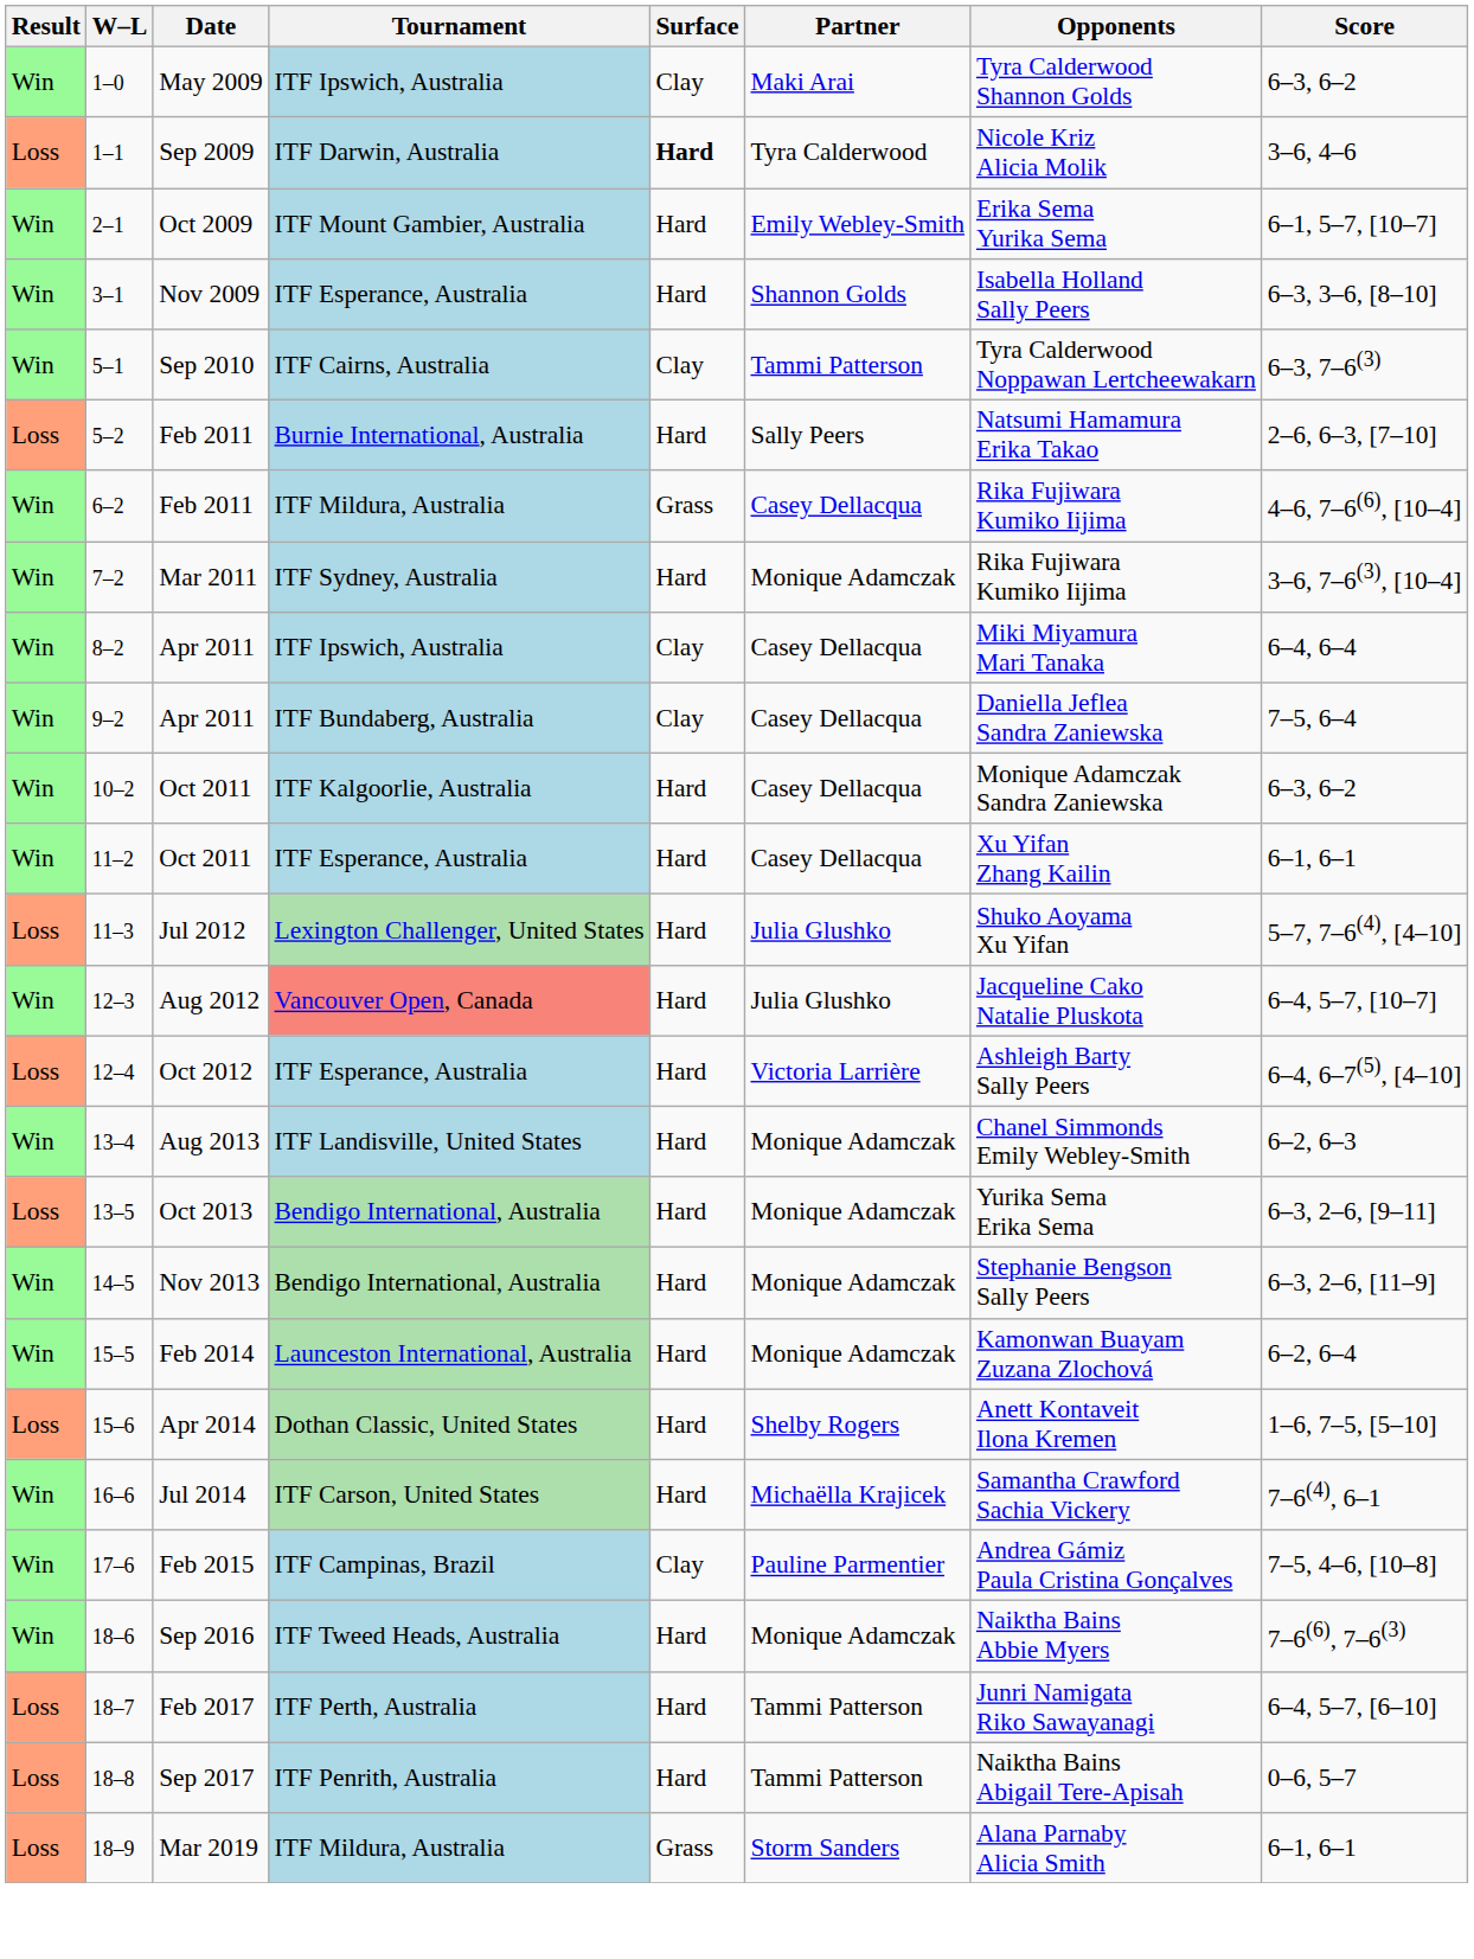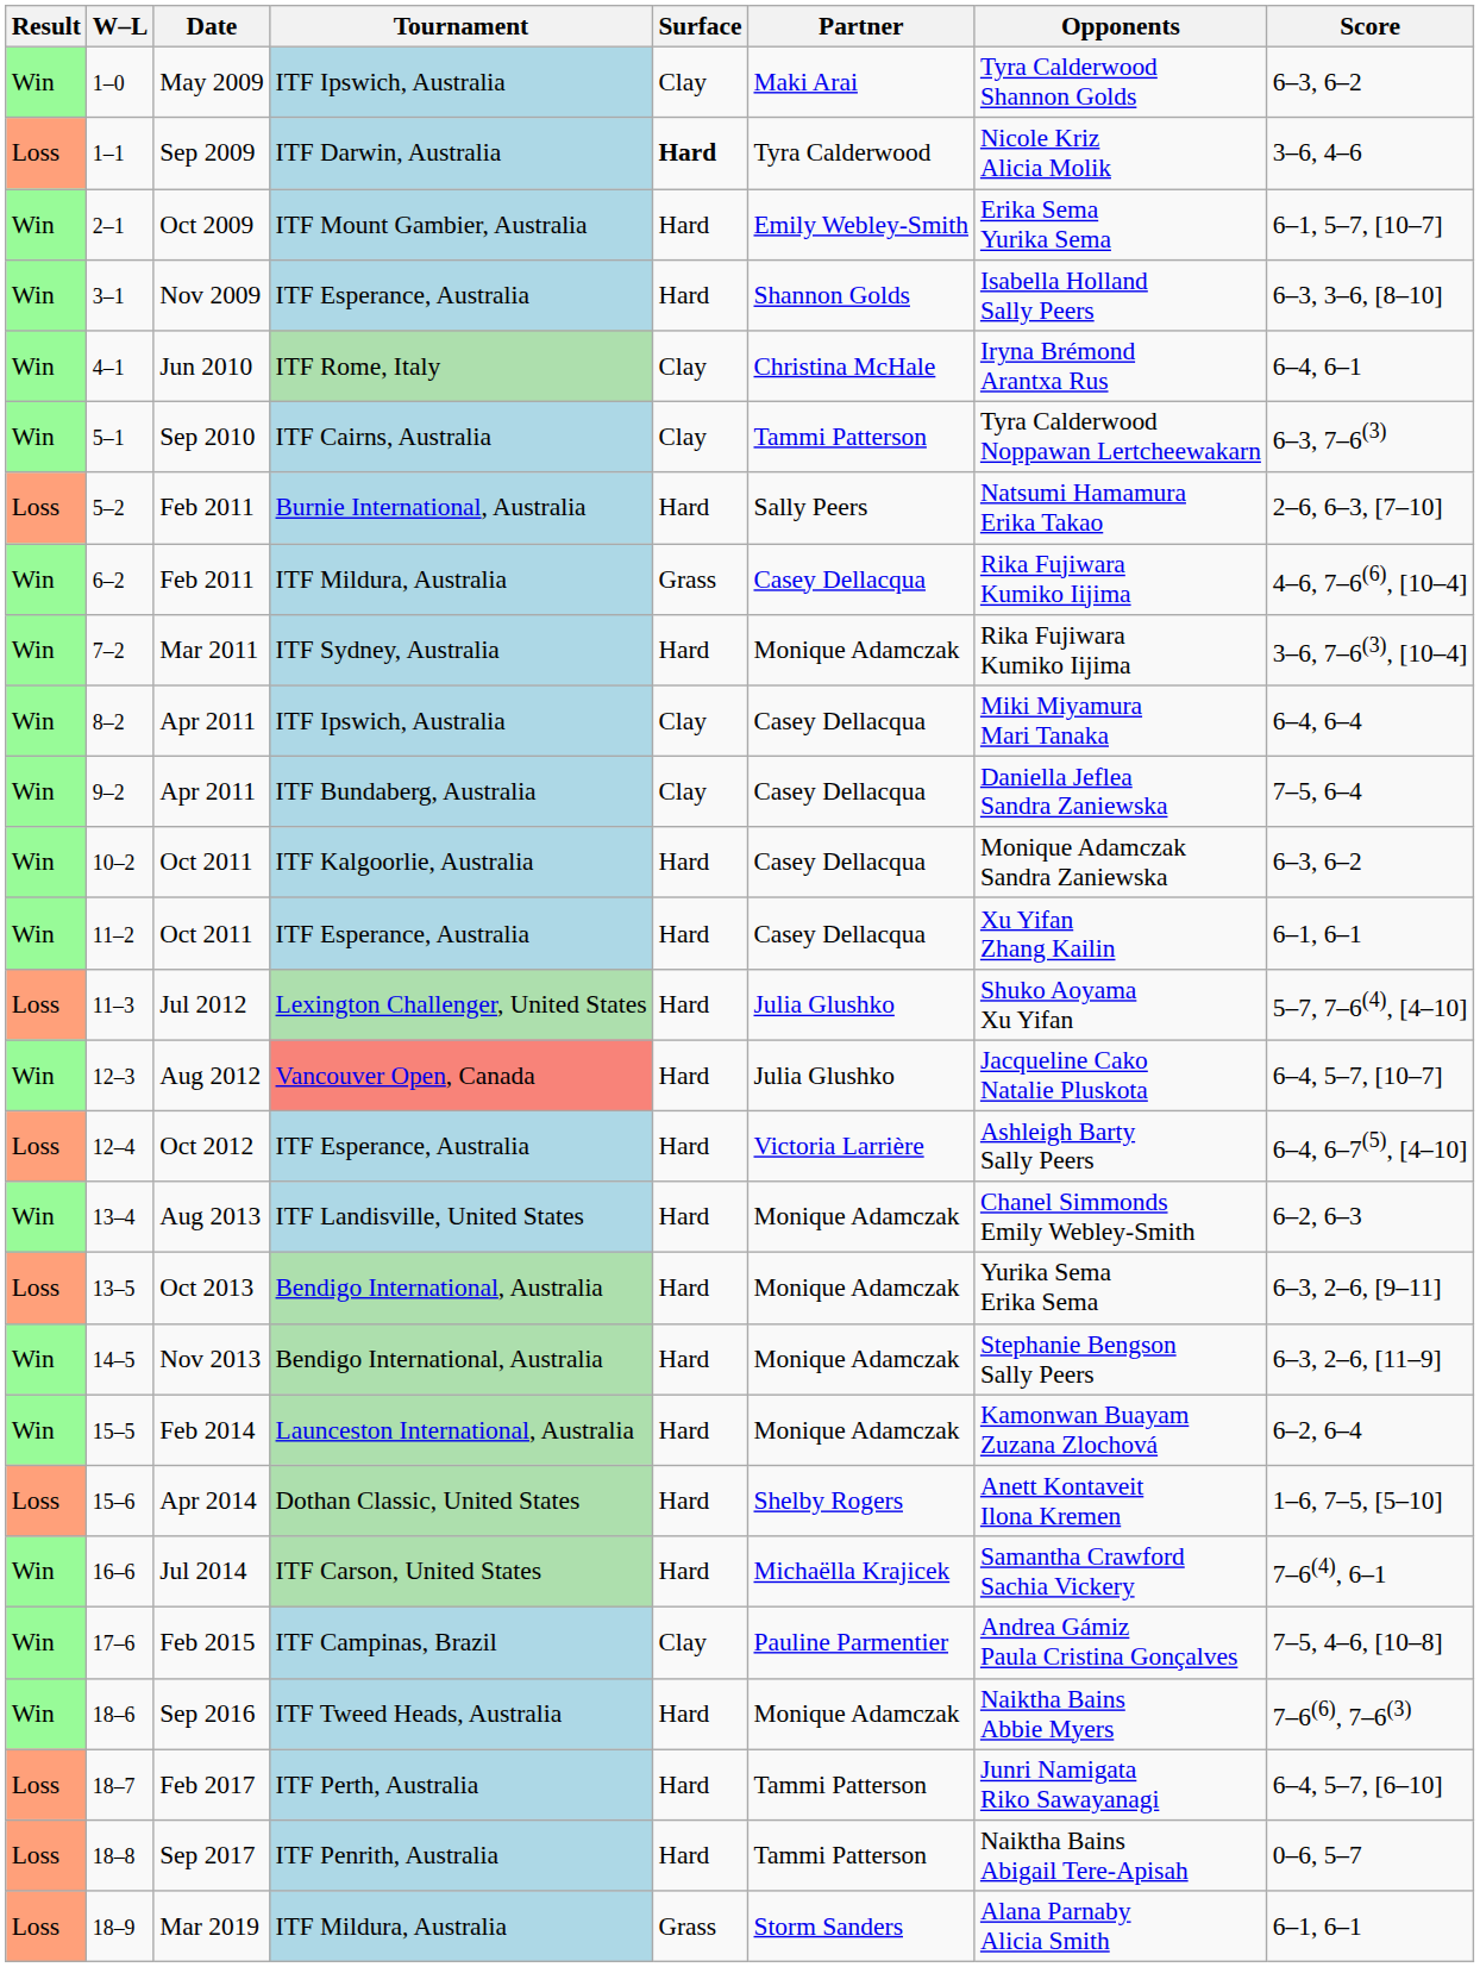+ row: Win | 4–1 | Jun 2010 | ITF Rome, Italy | Clay | Christina McHale | Iryna Brémond Arantxa Rus | 6–4, 6–1
